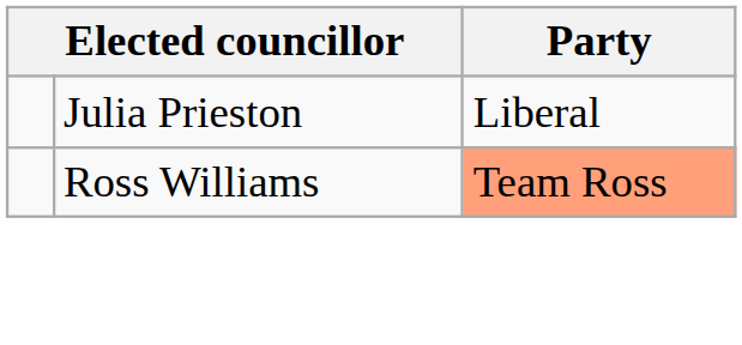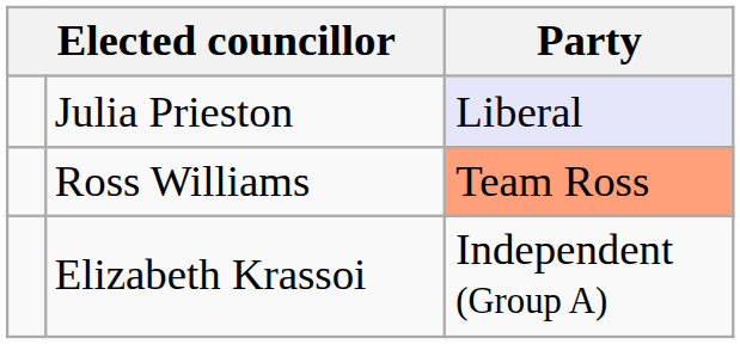Julia Prieston | Party: no background -> lavender background
+ row: Elizabeth Krassoi | Independent (Group A)
